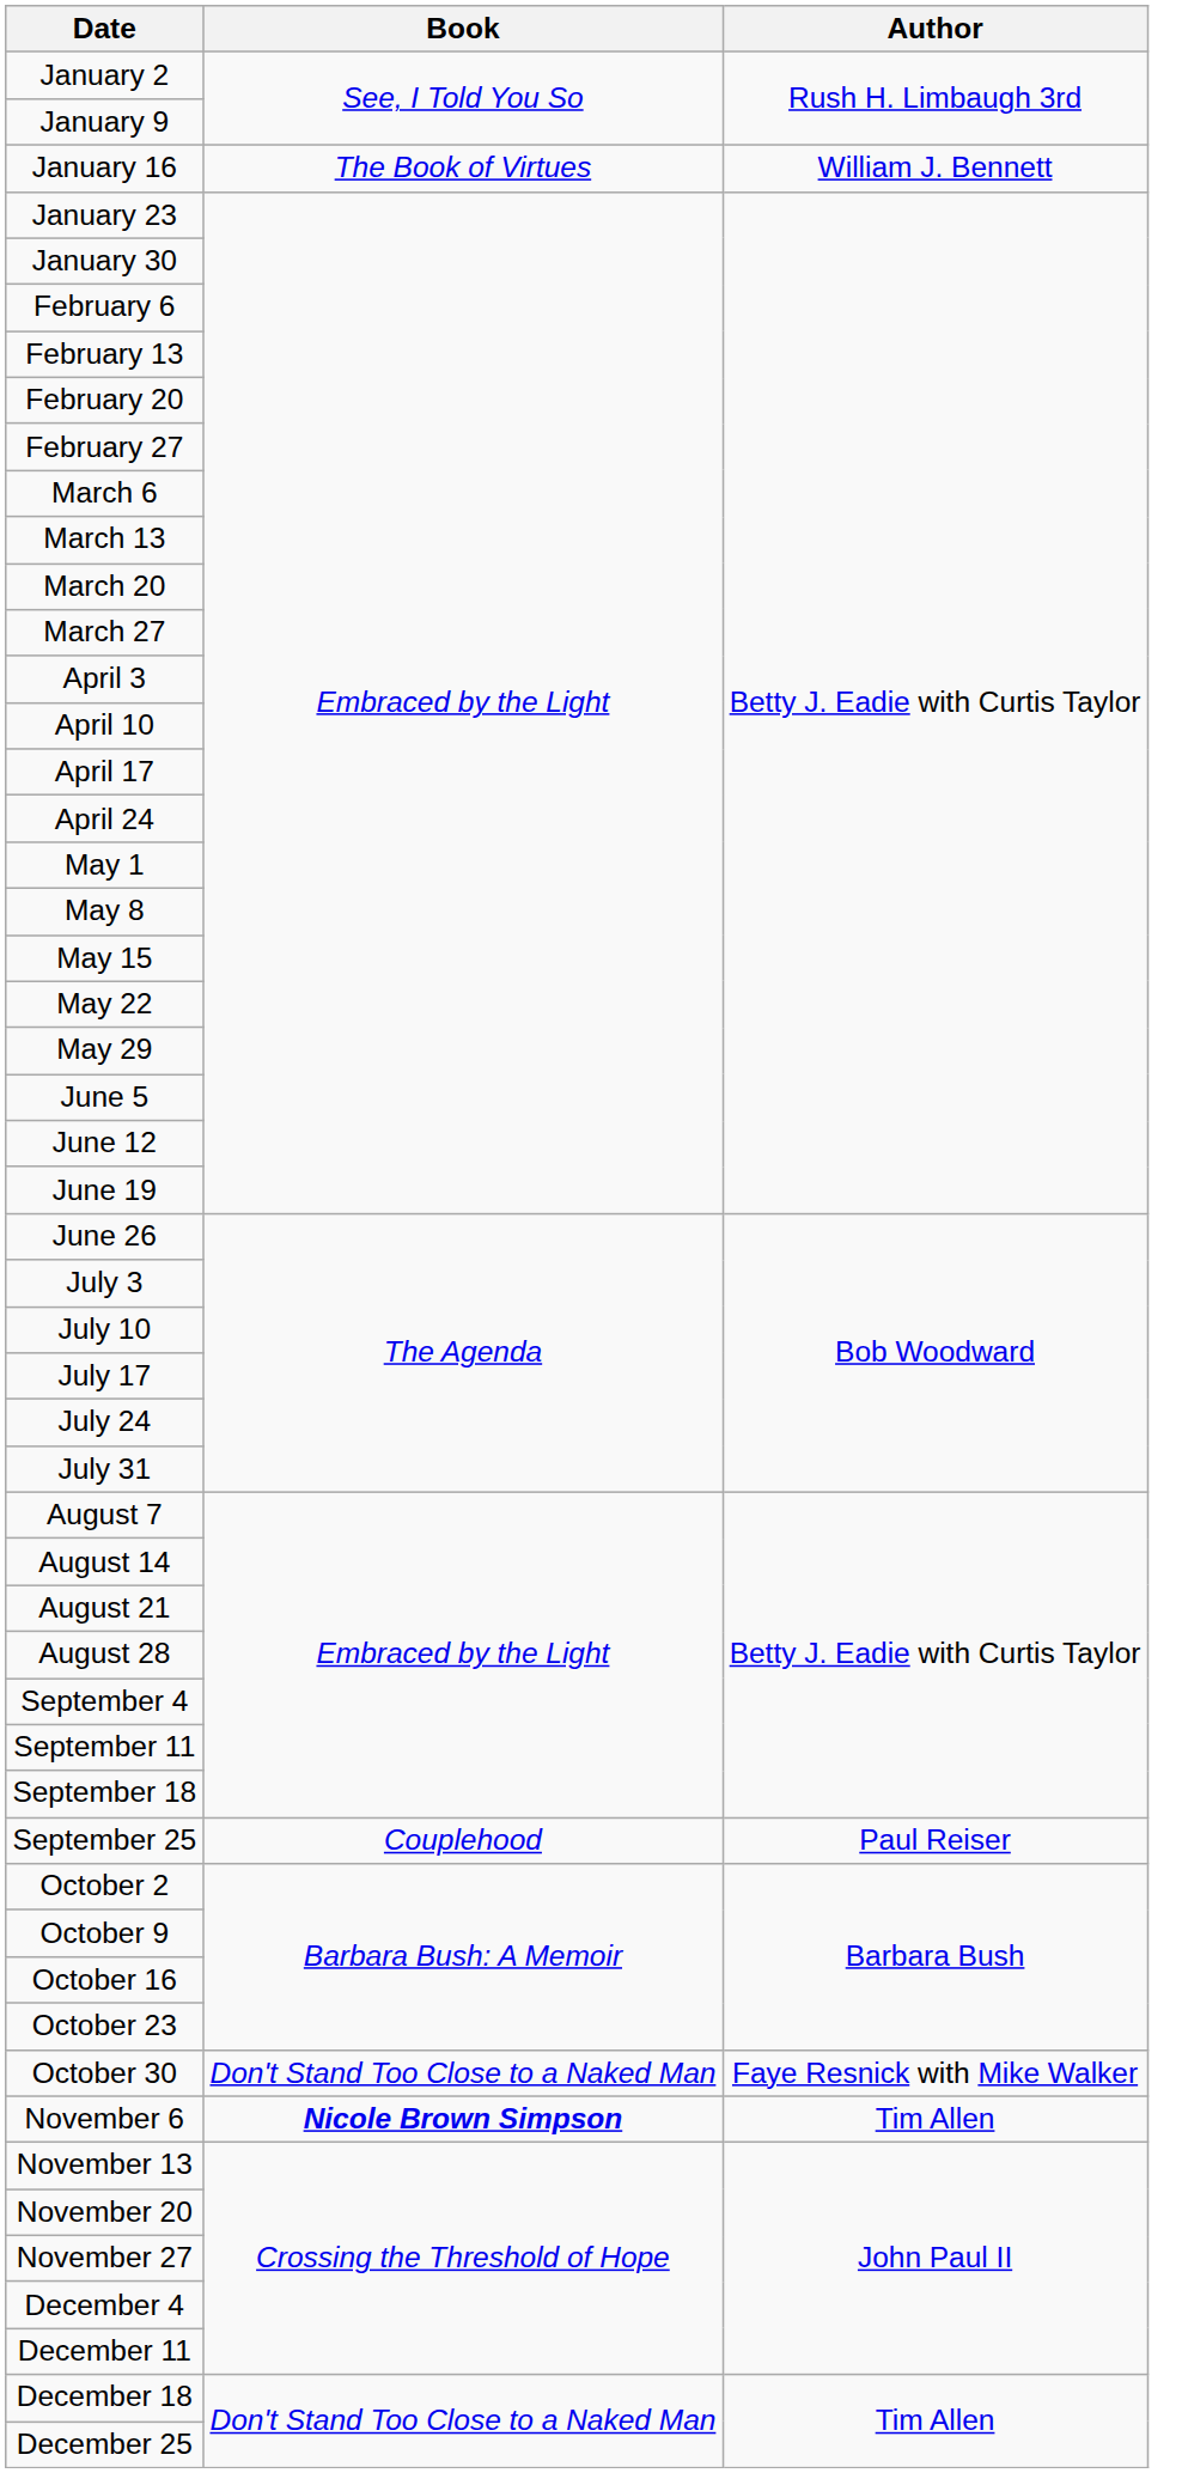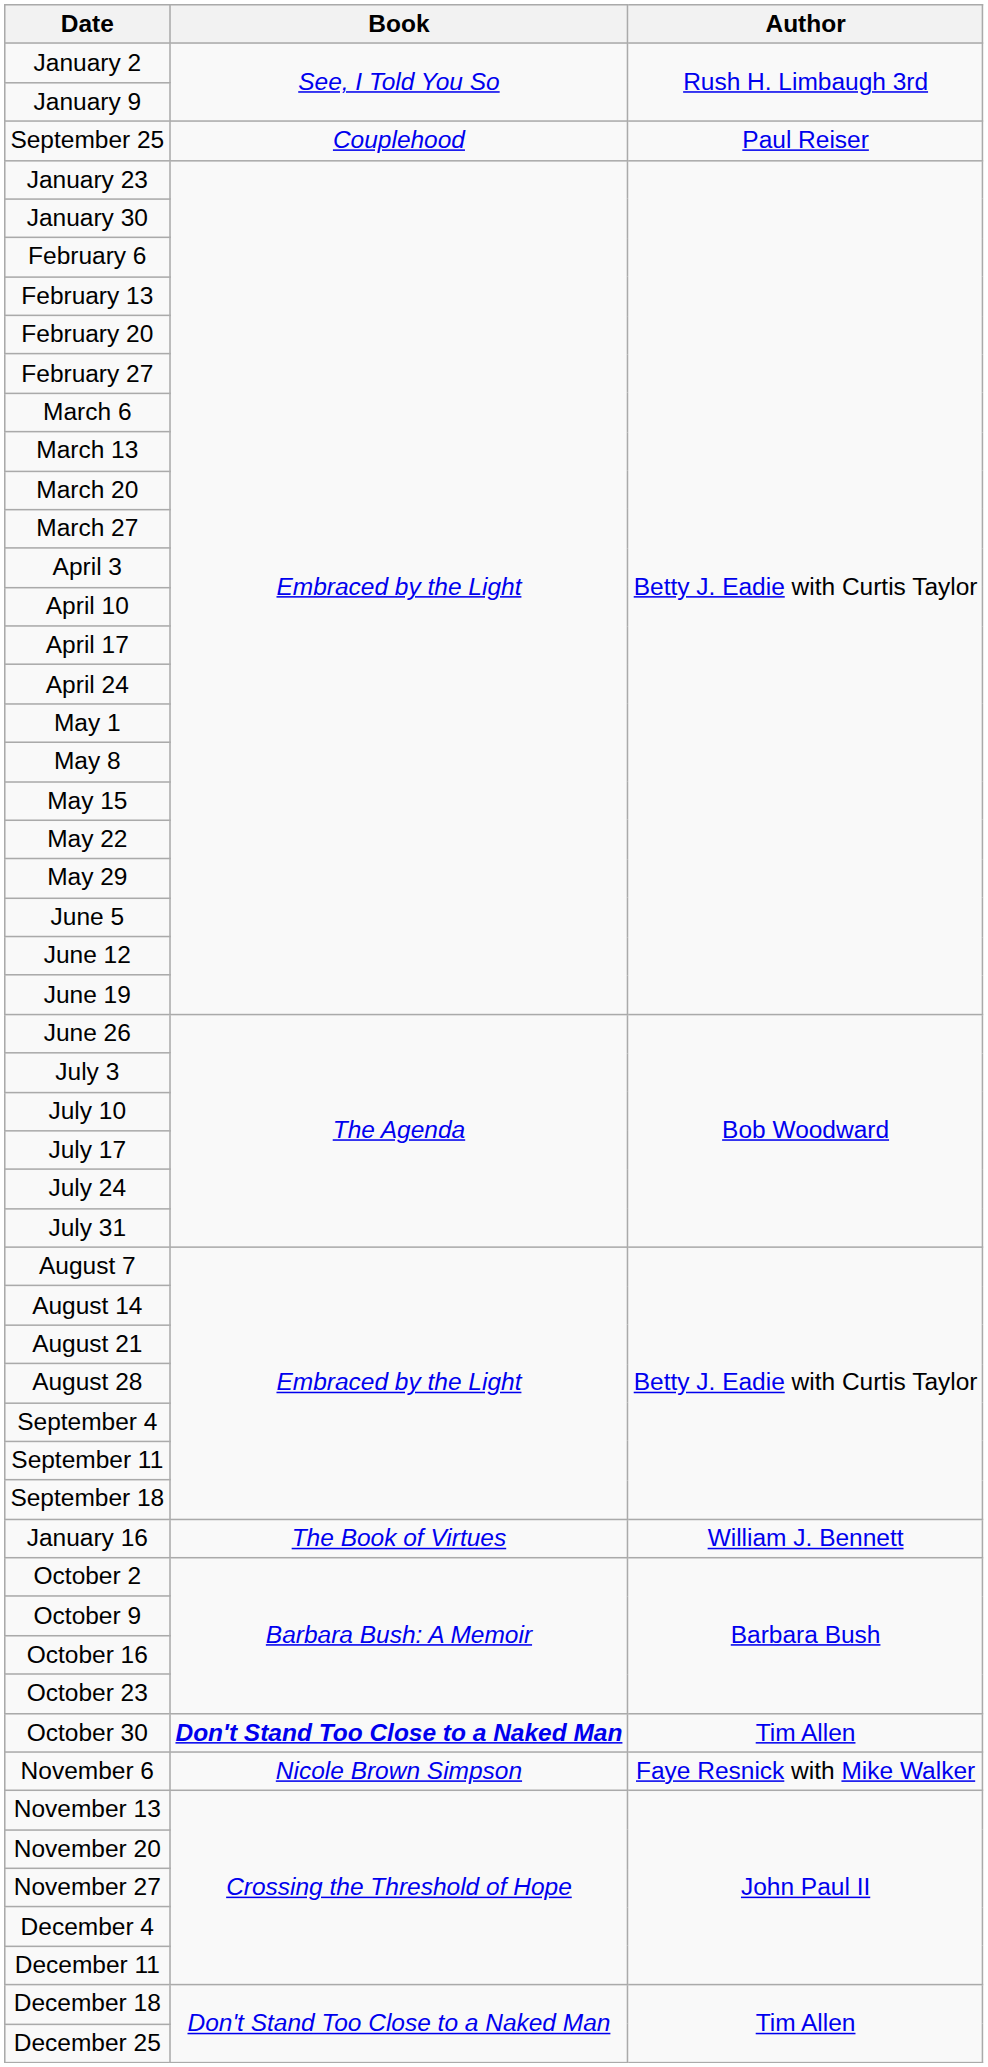rows swapped: January 16 <-> September 25
October 30 | Book: normal -> bold
October 30 | Author: Faye Resnick with Mike Walker -> Tim Allen
November 6 | Book: bold -> normal
November 6 | Author: Tim Allen -> Faye Resnick with Mike Walker
